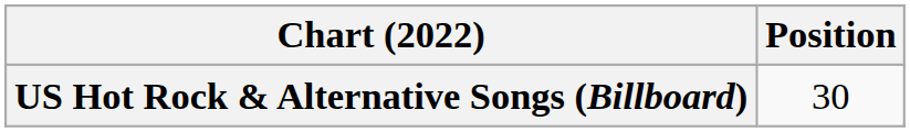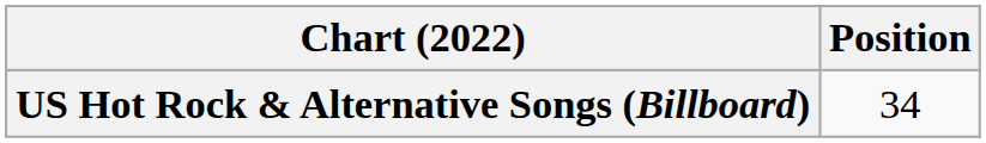US Hot Rock & Alternative Songs (Billboard) | Position: 30 -> 34
